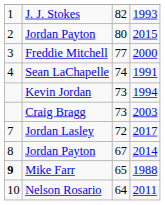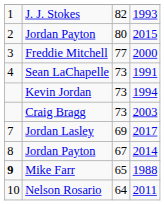Sean LaChapelle | column 3: 74 -> 73
Jordan Lasley | column 3: 72 -> 69
